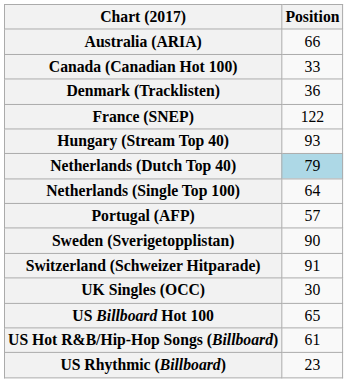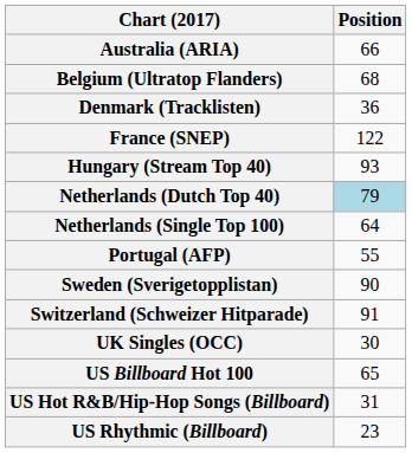+ row: Belgium (Ultratop Flanders) | 68
- row: Canada (Canadian Hot 100) | 33
Portugal (AFP) | Position: 57 -> 55
US Hot R&B/Hip-Hop Songs (Billboard) | Position: 61 -> 31
